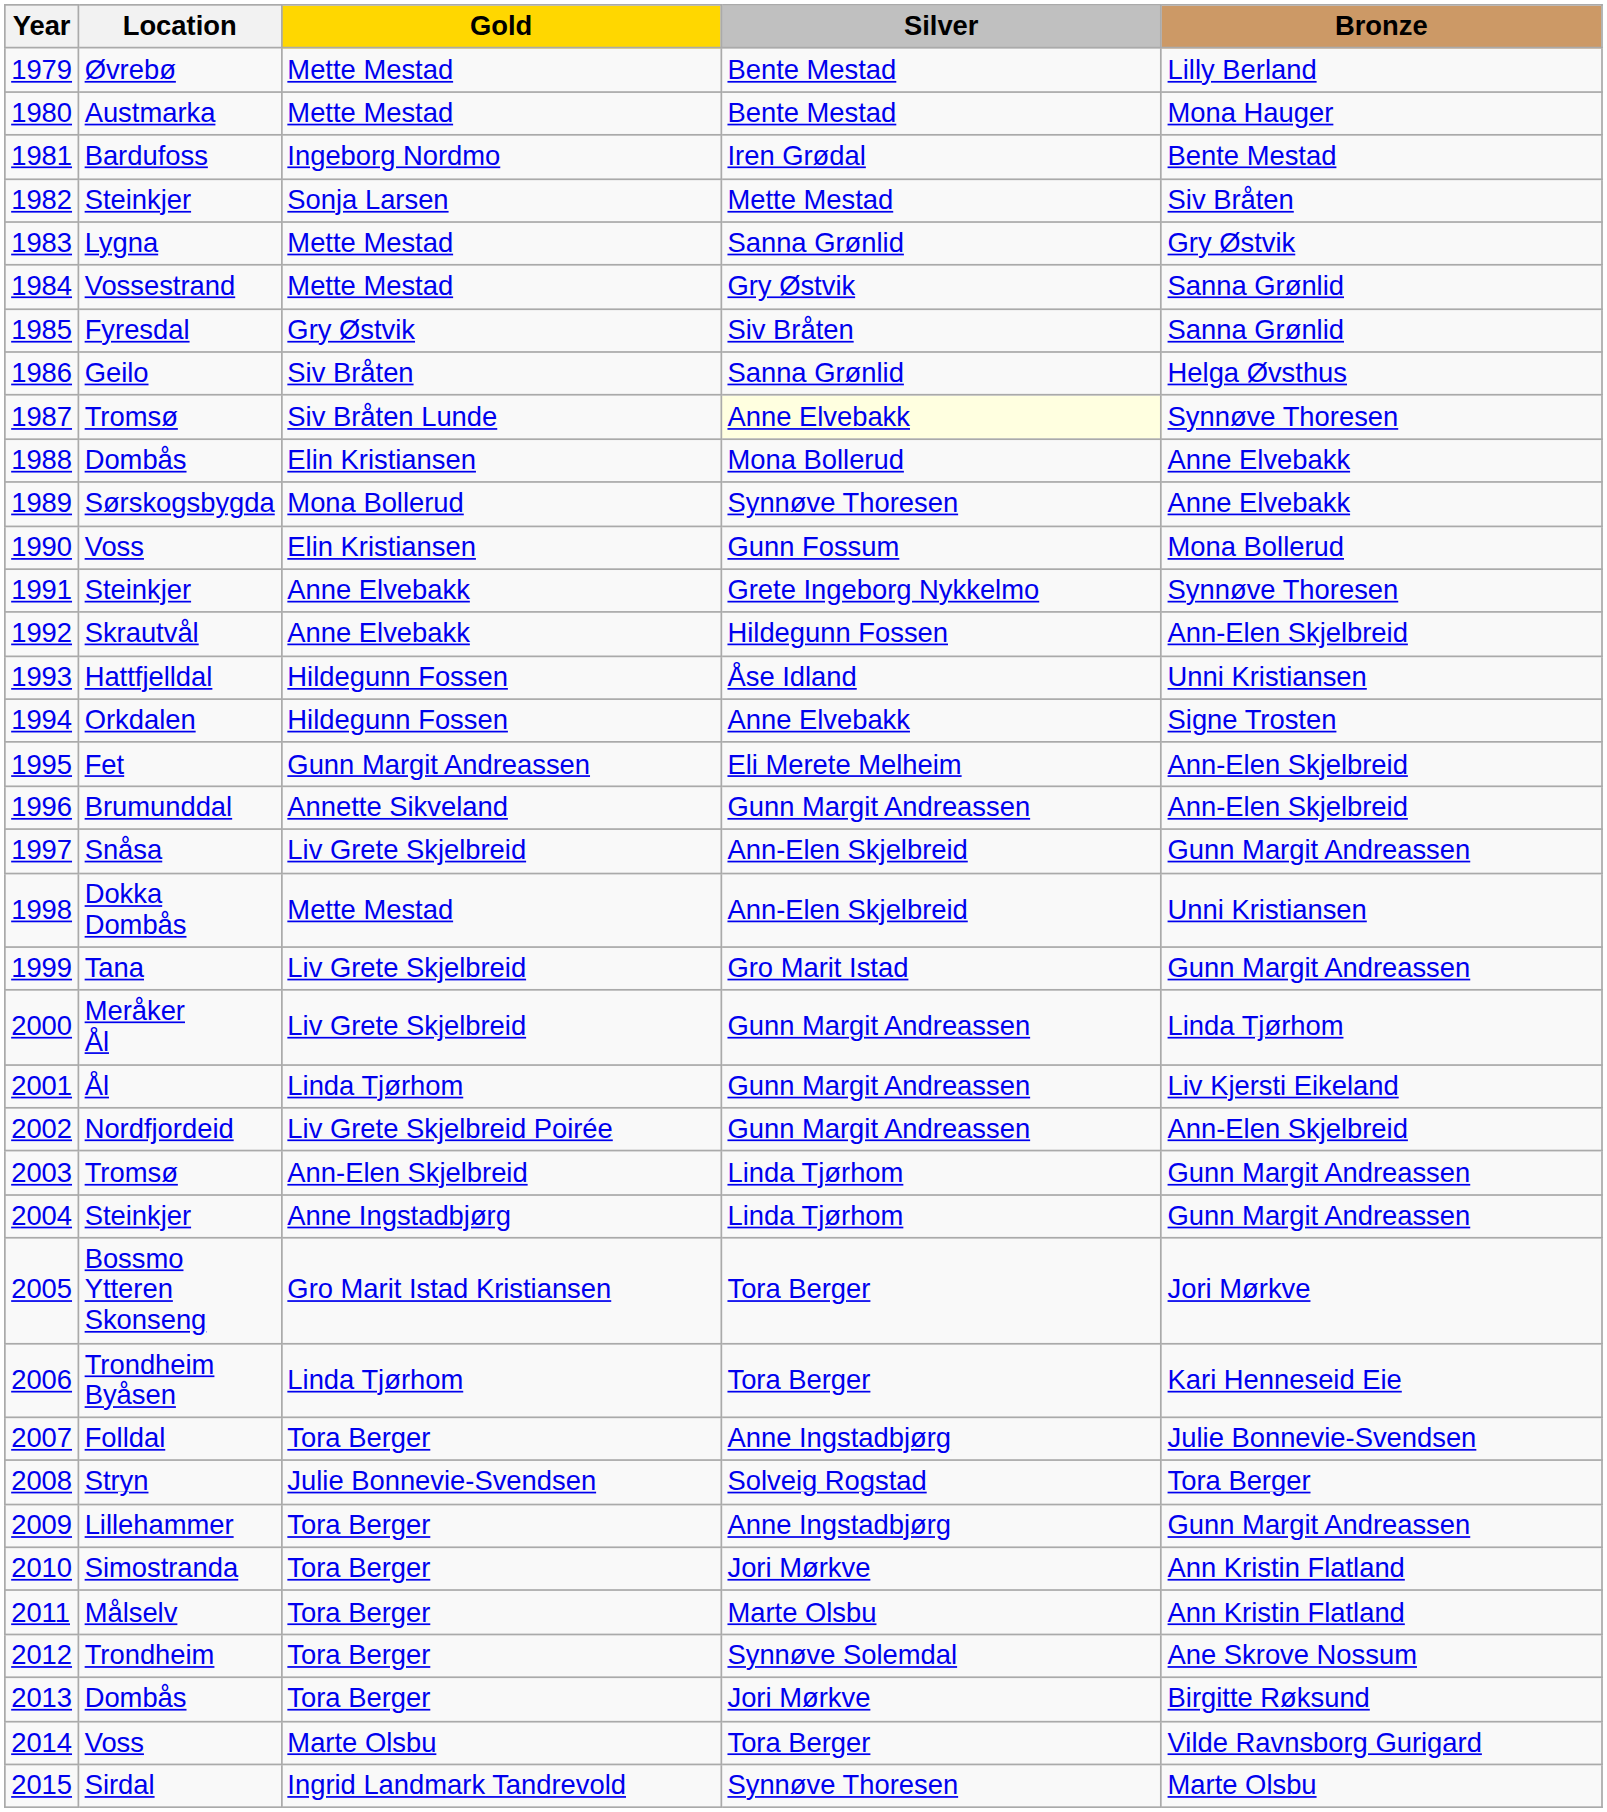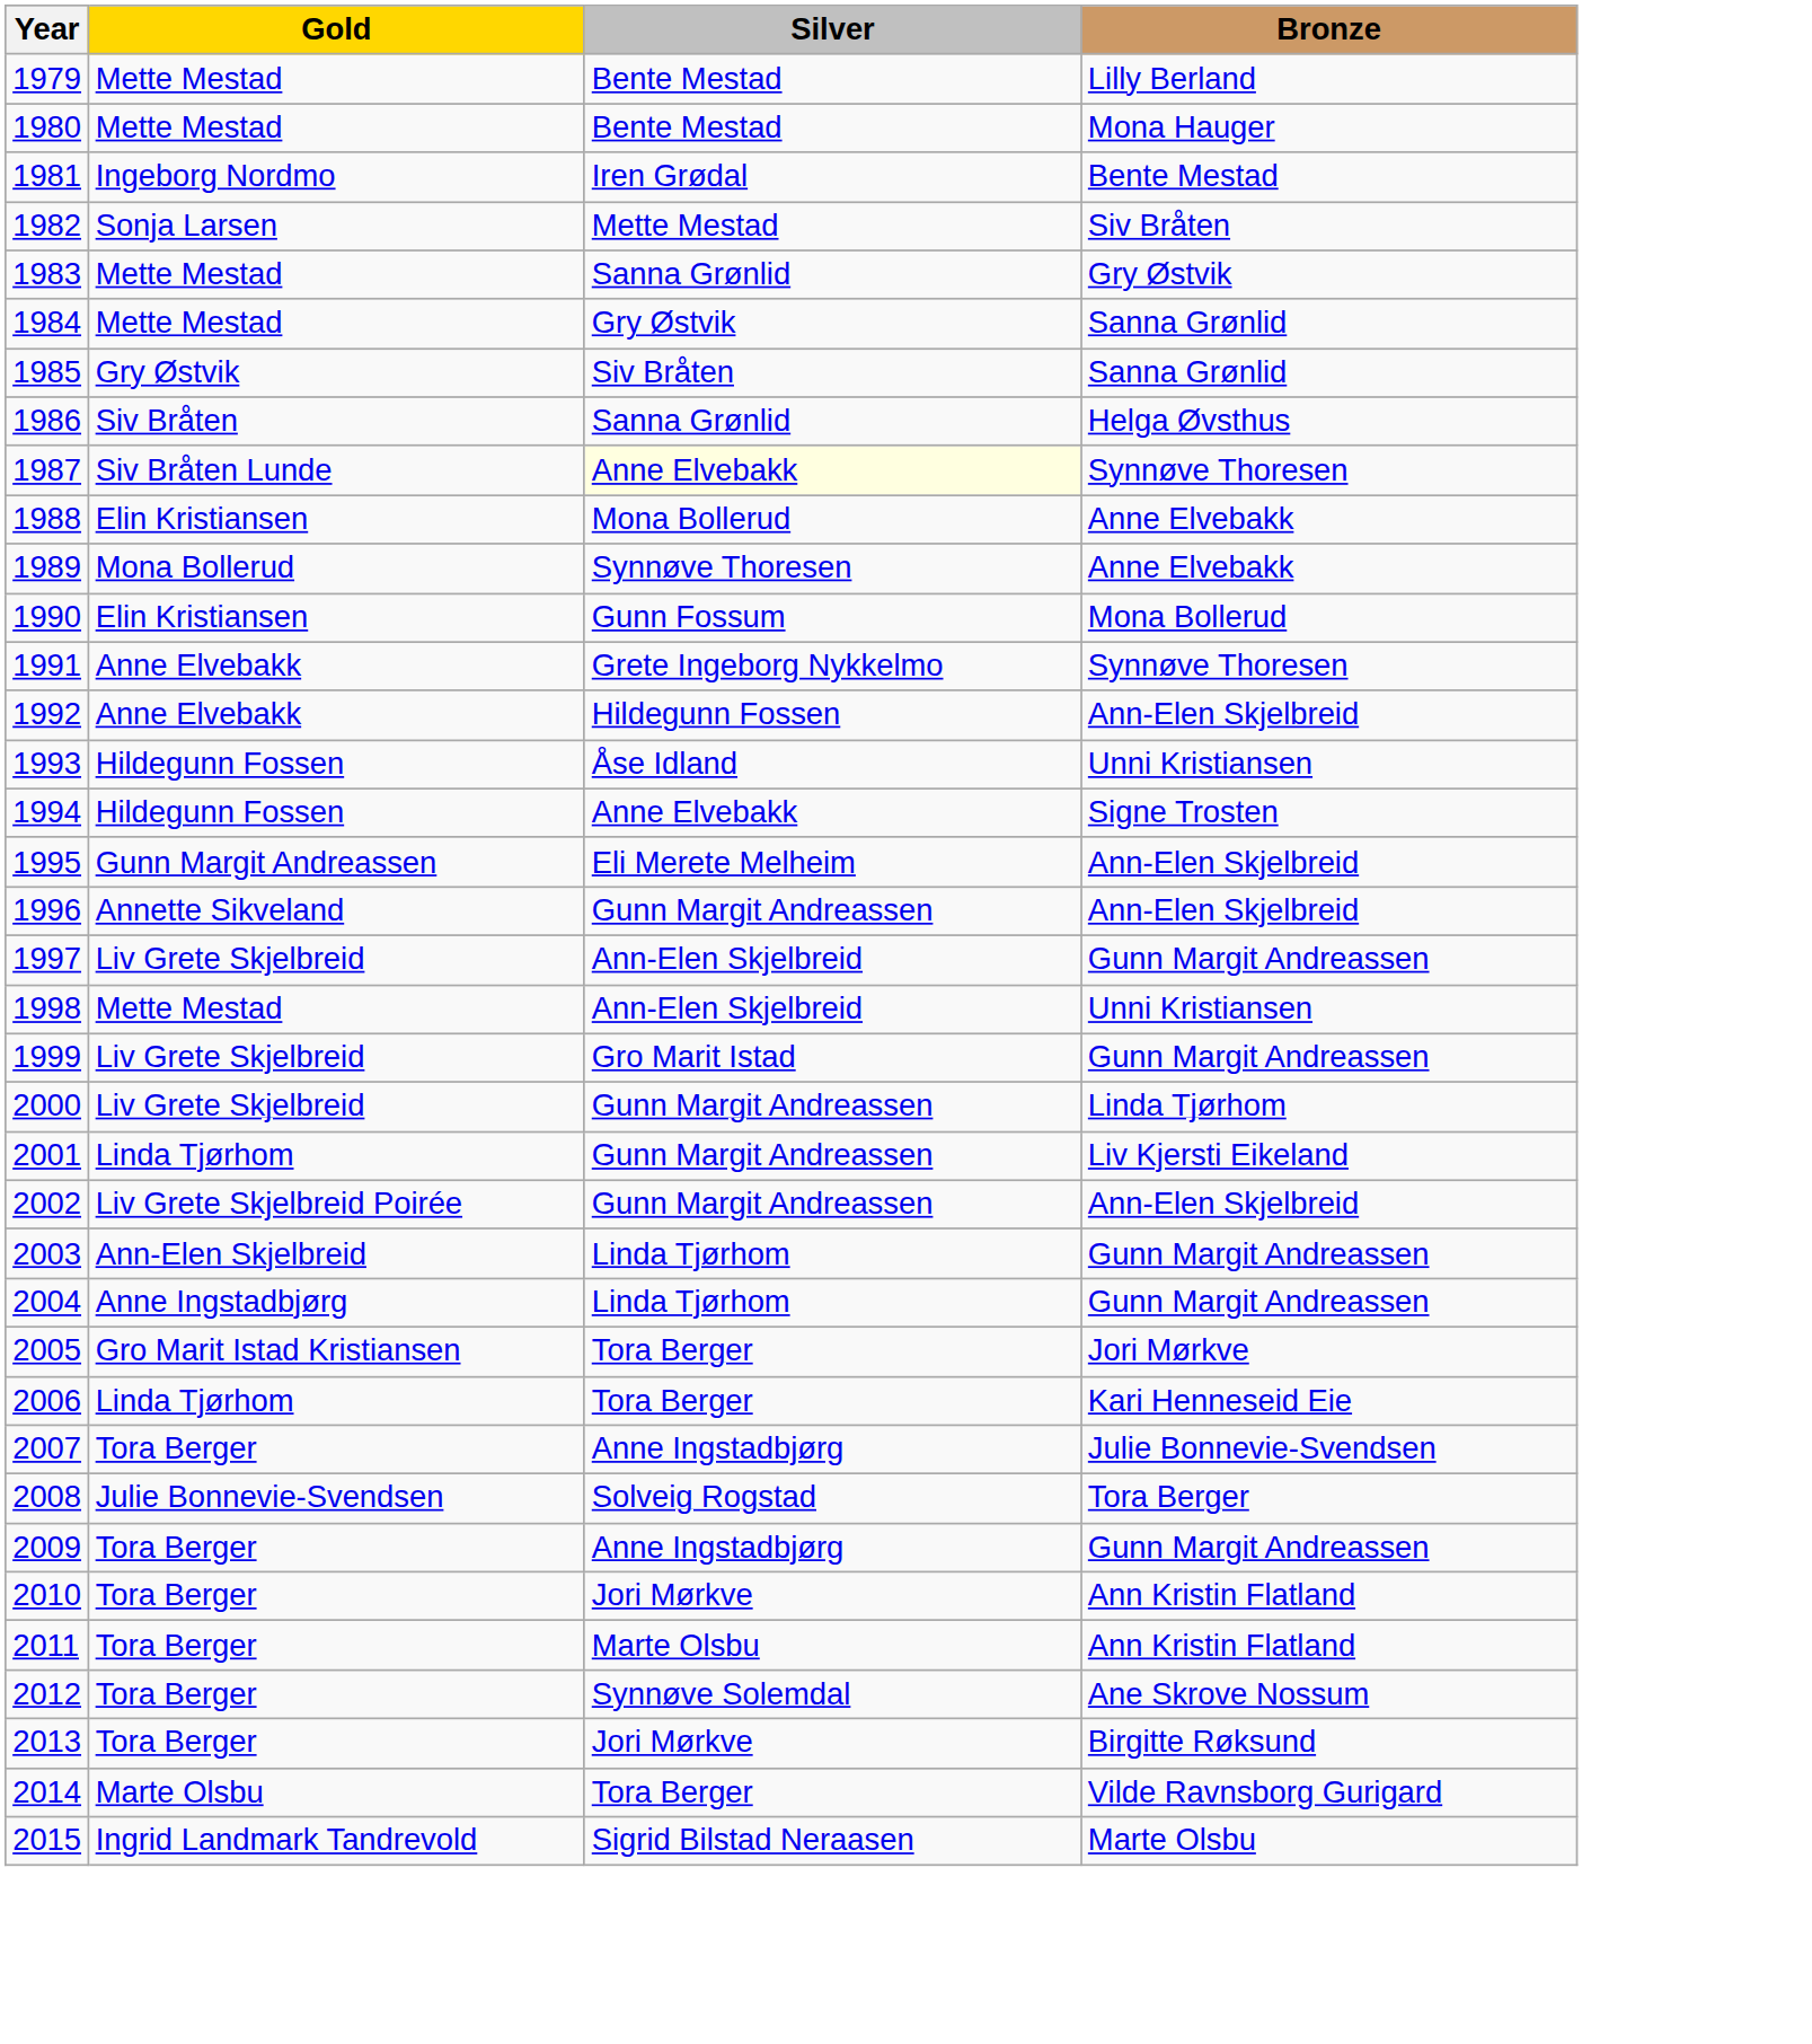- column: Location | Øvrebø | Austmarka | Bardufoss | Steinkjer | Lygna | Vossestrand | Fyresdal | Geilo | Tromsø | Dombås | Sørskogsbygda | Voss | Steinkjer | Skrautvål | Hattfjelldal | Orkdalen | Fet | Brumunddal | Snåsa | Dokka Dombås | Tana | Meråker Ål | Ål | Nordfjordeid | Tromsø | Steinkjer | Bossmo Ytteren Skonseng | Trondheim Byåsen | Folldal | Stryn | Lillehammer | Simostranda | Målselv | Trondheim | Dombås | Voss | Sirdal
2015 | Silver: Synnøve Thoresen -> Sigrid Bilstad Neraasen
